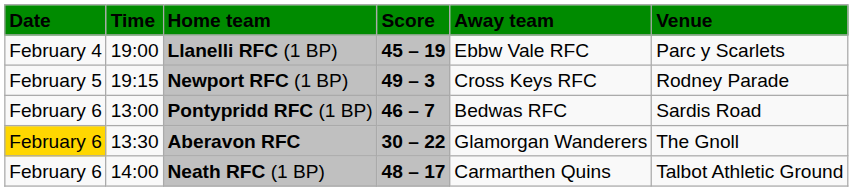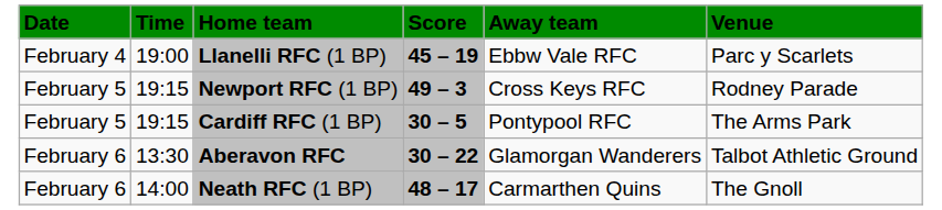+ row: February 5 | 19:15 | Cardiff RFC (1 BP) | 30 – 5 | Pontypool RFC | The Arms Park
- row: February 6 | 13:00 | Pontypridd RFC (1 BP) | 46 – 7 | Bedwas RFC | Sardis Road
Aberavon RFC | Date: gold background -> no background
Aberavon RFC | Venue: The Gnoll -> Talbot Athletic Ground
Neath RFC (1 BP) | Venue: Talbot Athletic Ground -> The Gnoll
